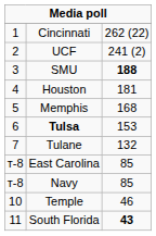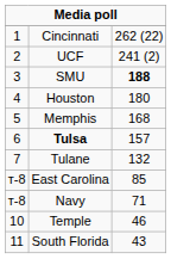Houston | column 3: 181 -> 180
Tulsa | column 3: 153 -> 157
Navy | column 3: 85 -> 71
South Florida | column 3: bold -> normal
